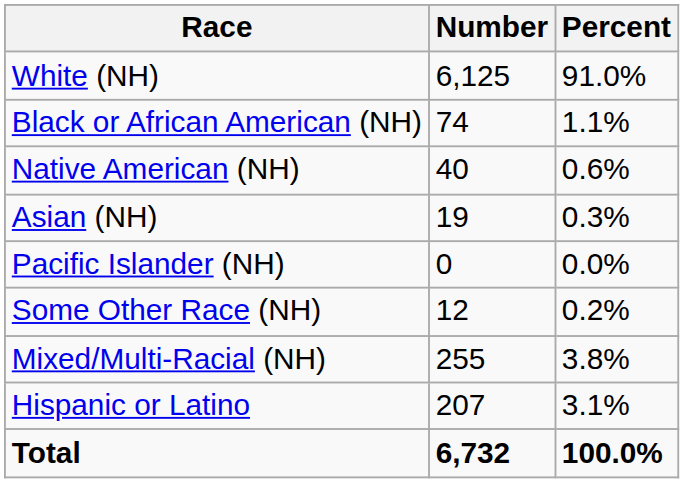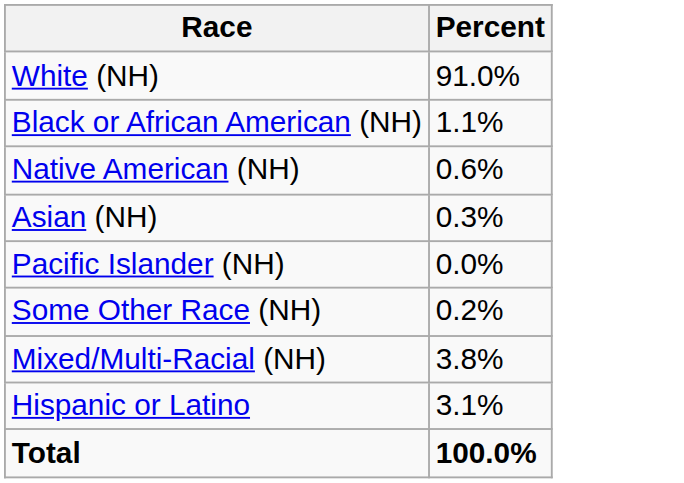- column: Number | 6,125 | 74 | 40 | 19 | 0 | 12 | 255 | 207 | 6,732
